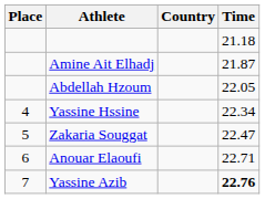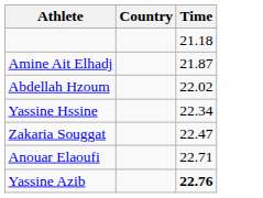- column: Place | 4 | 5 | 6 | 7
Abdellah Hzoum | Time: 22.05 -> 22.02
